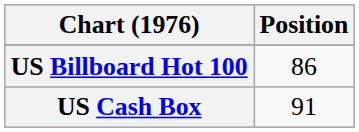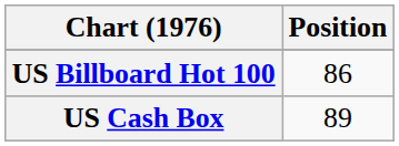US Cash Box | Position: 91 -> 89
